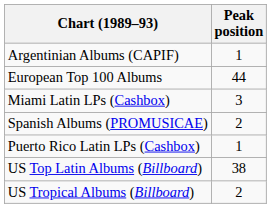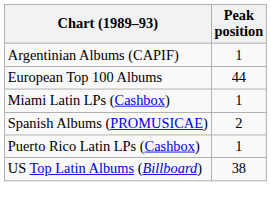Miami Latin LPs (Cashbox) | Peak position: 3 -> 1
- row: US Tropical Albums (Billboard) | 2
